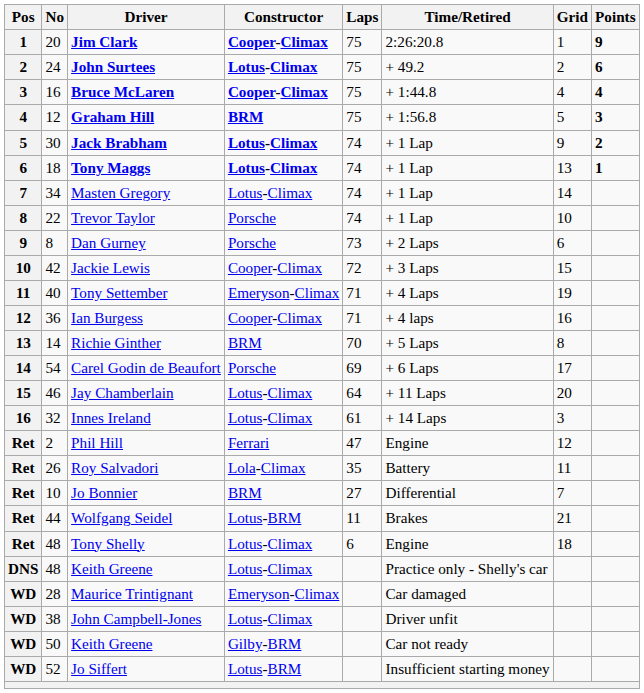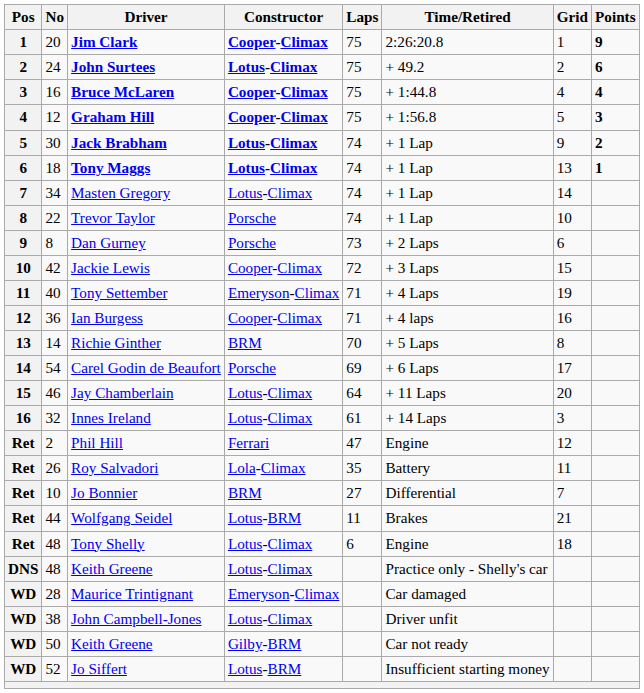Graham Hill | Constructor: BRM -> Cooper-Climax
